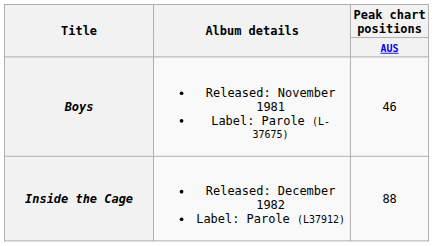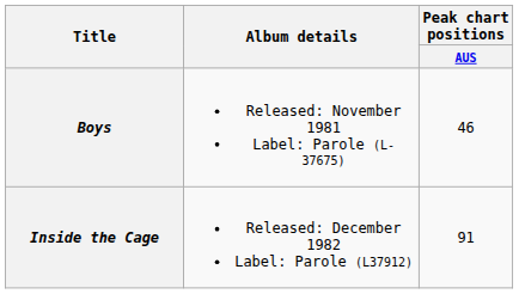Inside the Cage | Peak chart positions / AUS: 88 -> 91
